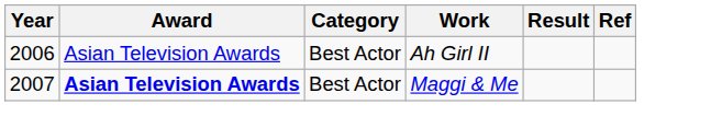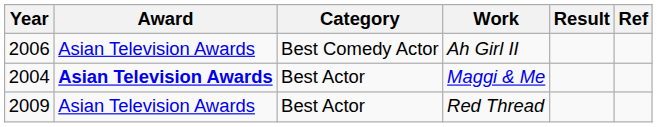Ah Girl II | Category: Best Actor -> Best Comedy Actor
Maggi & Me | Year: 2007 -> 2004
+ row: 2009 | Asian Television Awards | Best Actor | Red Thread
